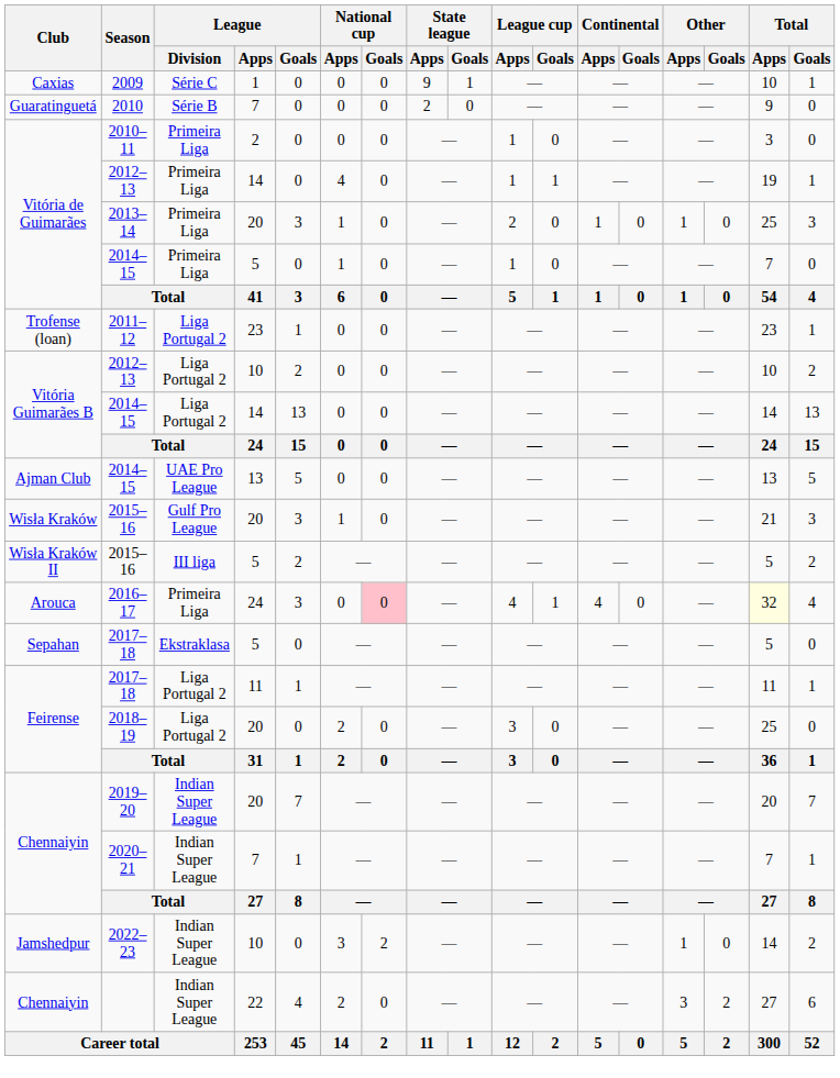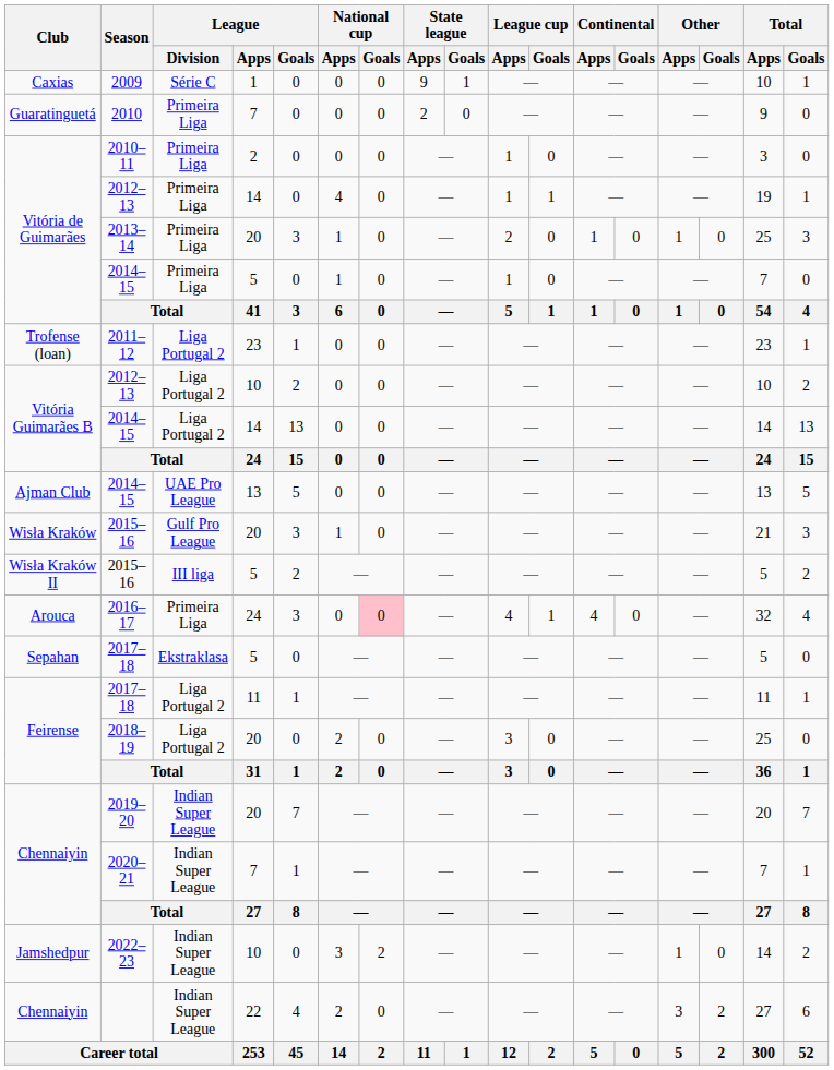2010 | League / Division: Série B -> Primeira Liga
2016–17 | Total / Apps: lightyellow background -> no background
